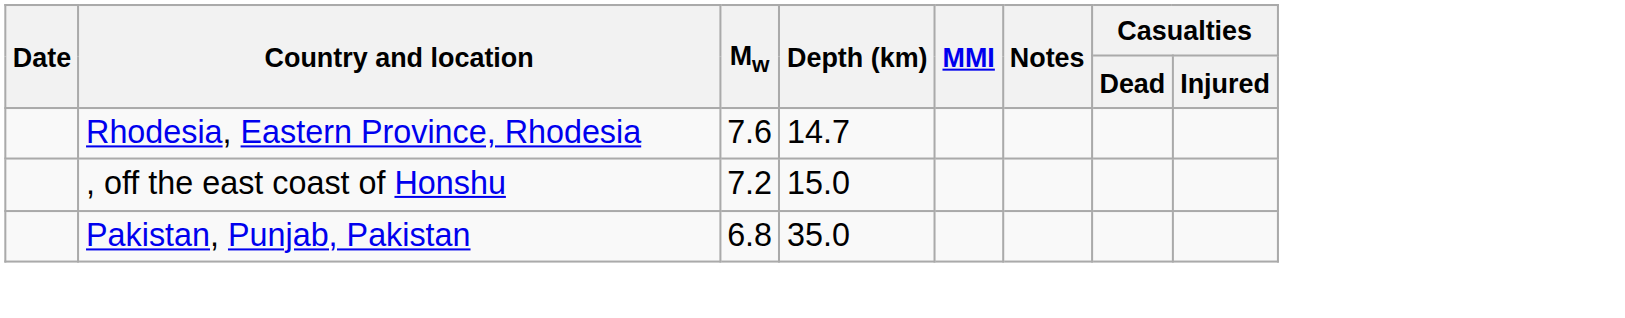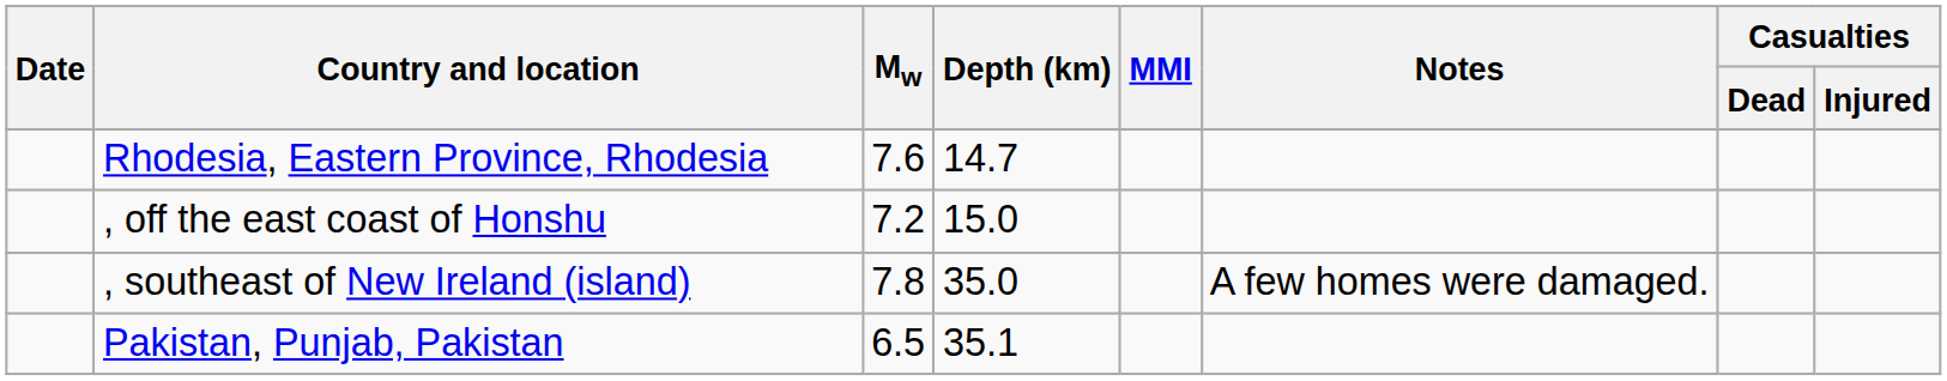+ row: , southeast of New Ireland (island) | 7.8 | 35.0 | A few homes were damaged.
Pakistan, Punjab, Pakistan | Mw: 6.8 -> 6.5
Pakistan, Punjab, Pakistan | Depth (km): 35.0 -> 35.1
